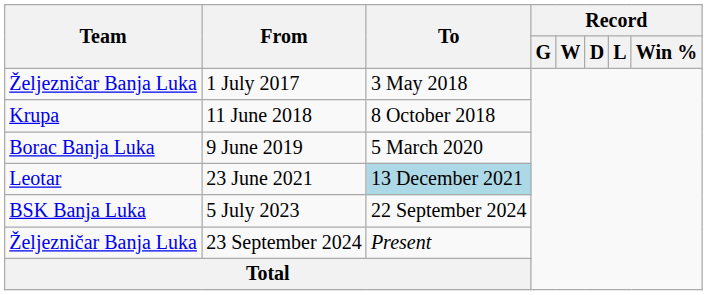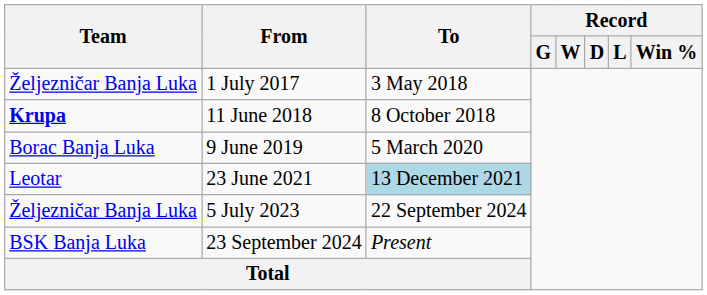11 June 2018 | Team: normal -> bold
5 July 2023 | Team: BSK Banja Luka -> Željezničar Banja Luka
23 September 2024 | Team: Željezničar Banja Luka -> BSK Banja Luka
